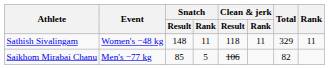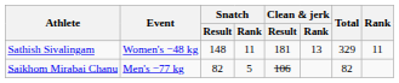Sathish Sivalingam | Clean & jerk / Result: 118 -> 181
Sathish Sivalingam | Clean & jerk / Rank: 11 -> 13
Saikhom Mirabai Chanu | Snatch / Result: 85 -> 82
